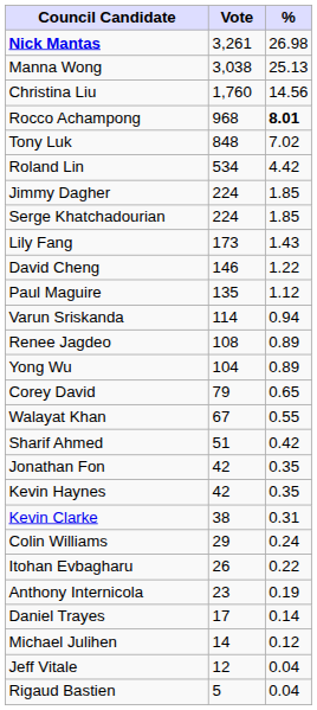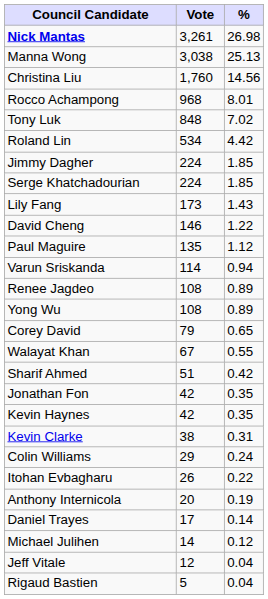Rocco Achampong | %: bold -> normal
Yong Wu | Vote: 104 -> 108
Anthony Internicola | Vote: 23 -> 20
